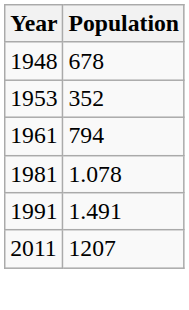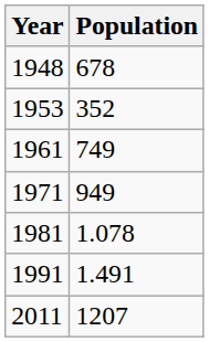1961 | Population: 794 -> 749
+ row: 1971 | 949
